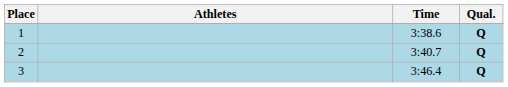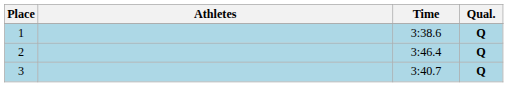2 | Time: 3:40.7 -> 3:46.4
3 | Time: 3:46.4 -> 3:40.7
